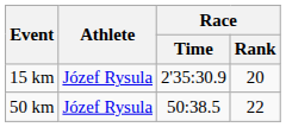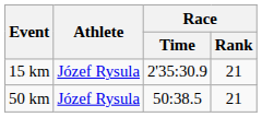15 km | Race / Rank: 20 -> 21
50 km | Race / Rank: 22 -> 21
